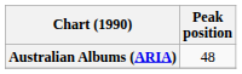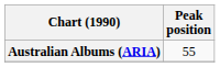Australian Albums (ARIA) | Peak position: 48 -> 55
